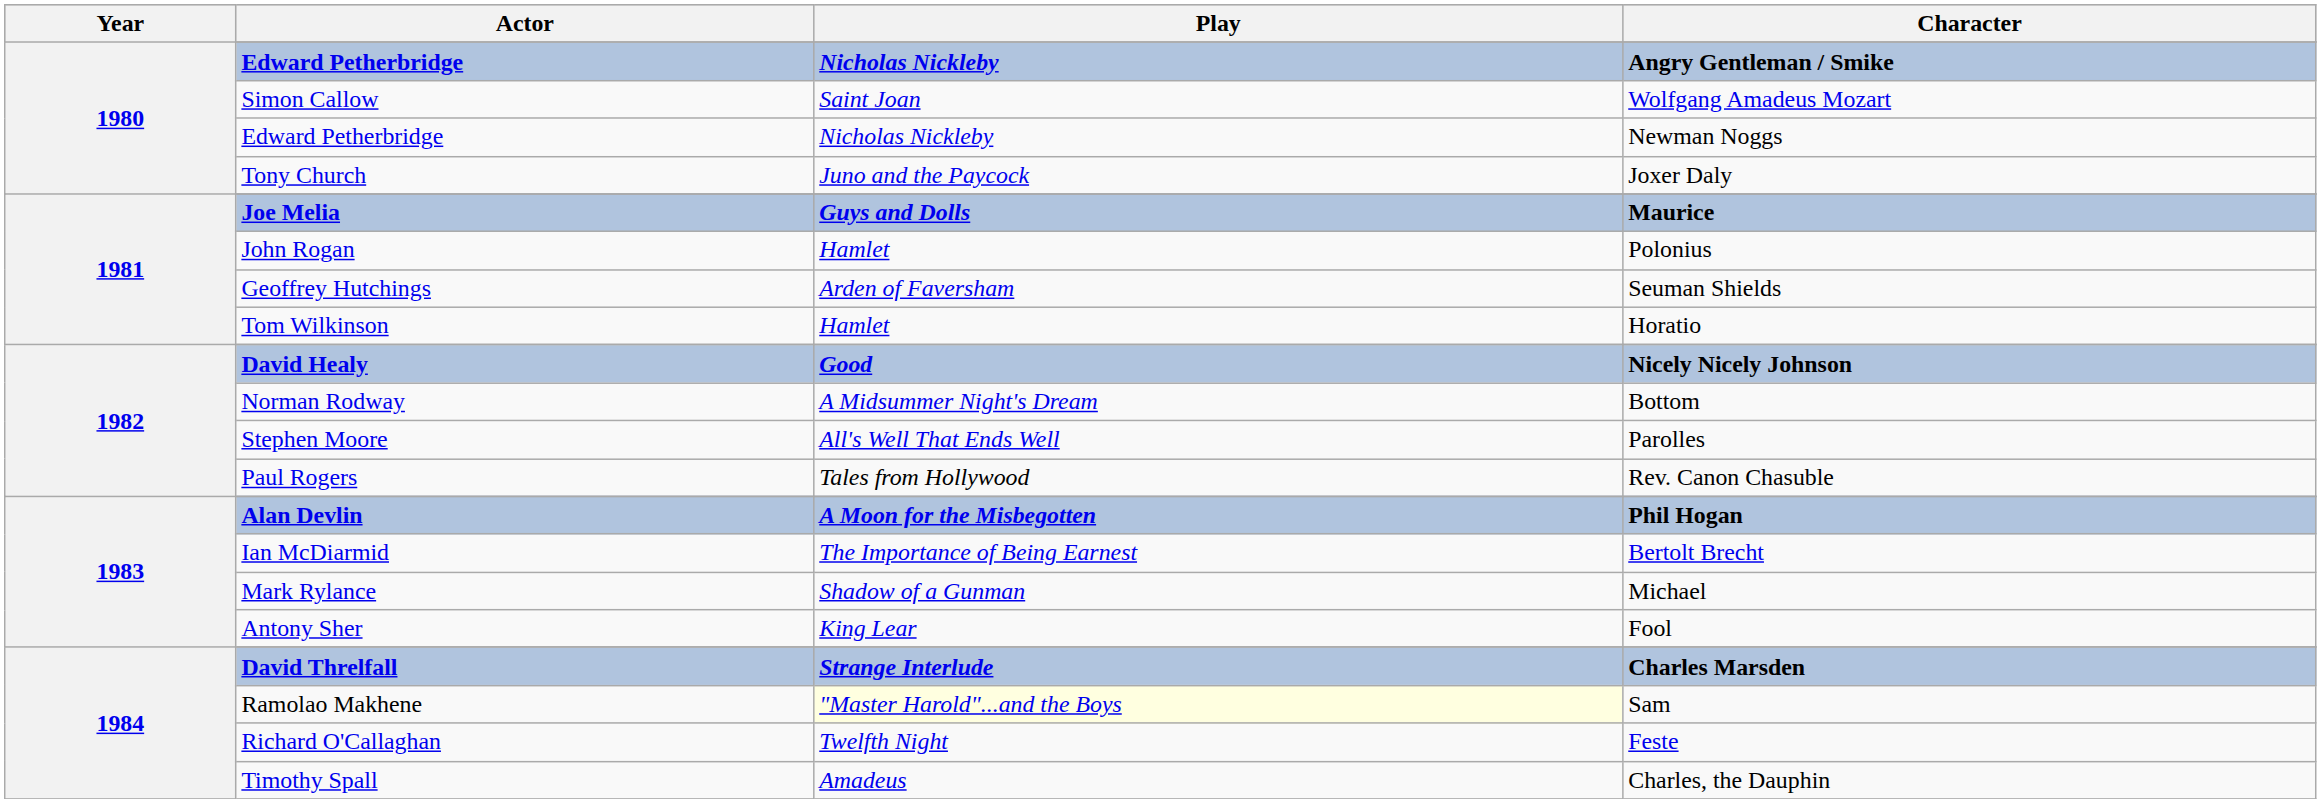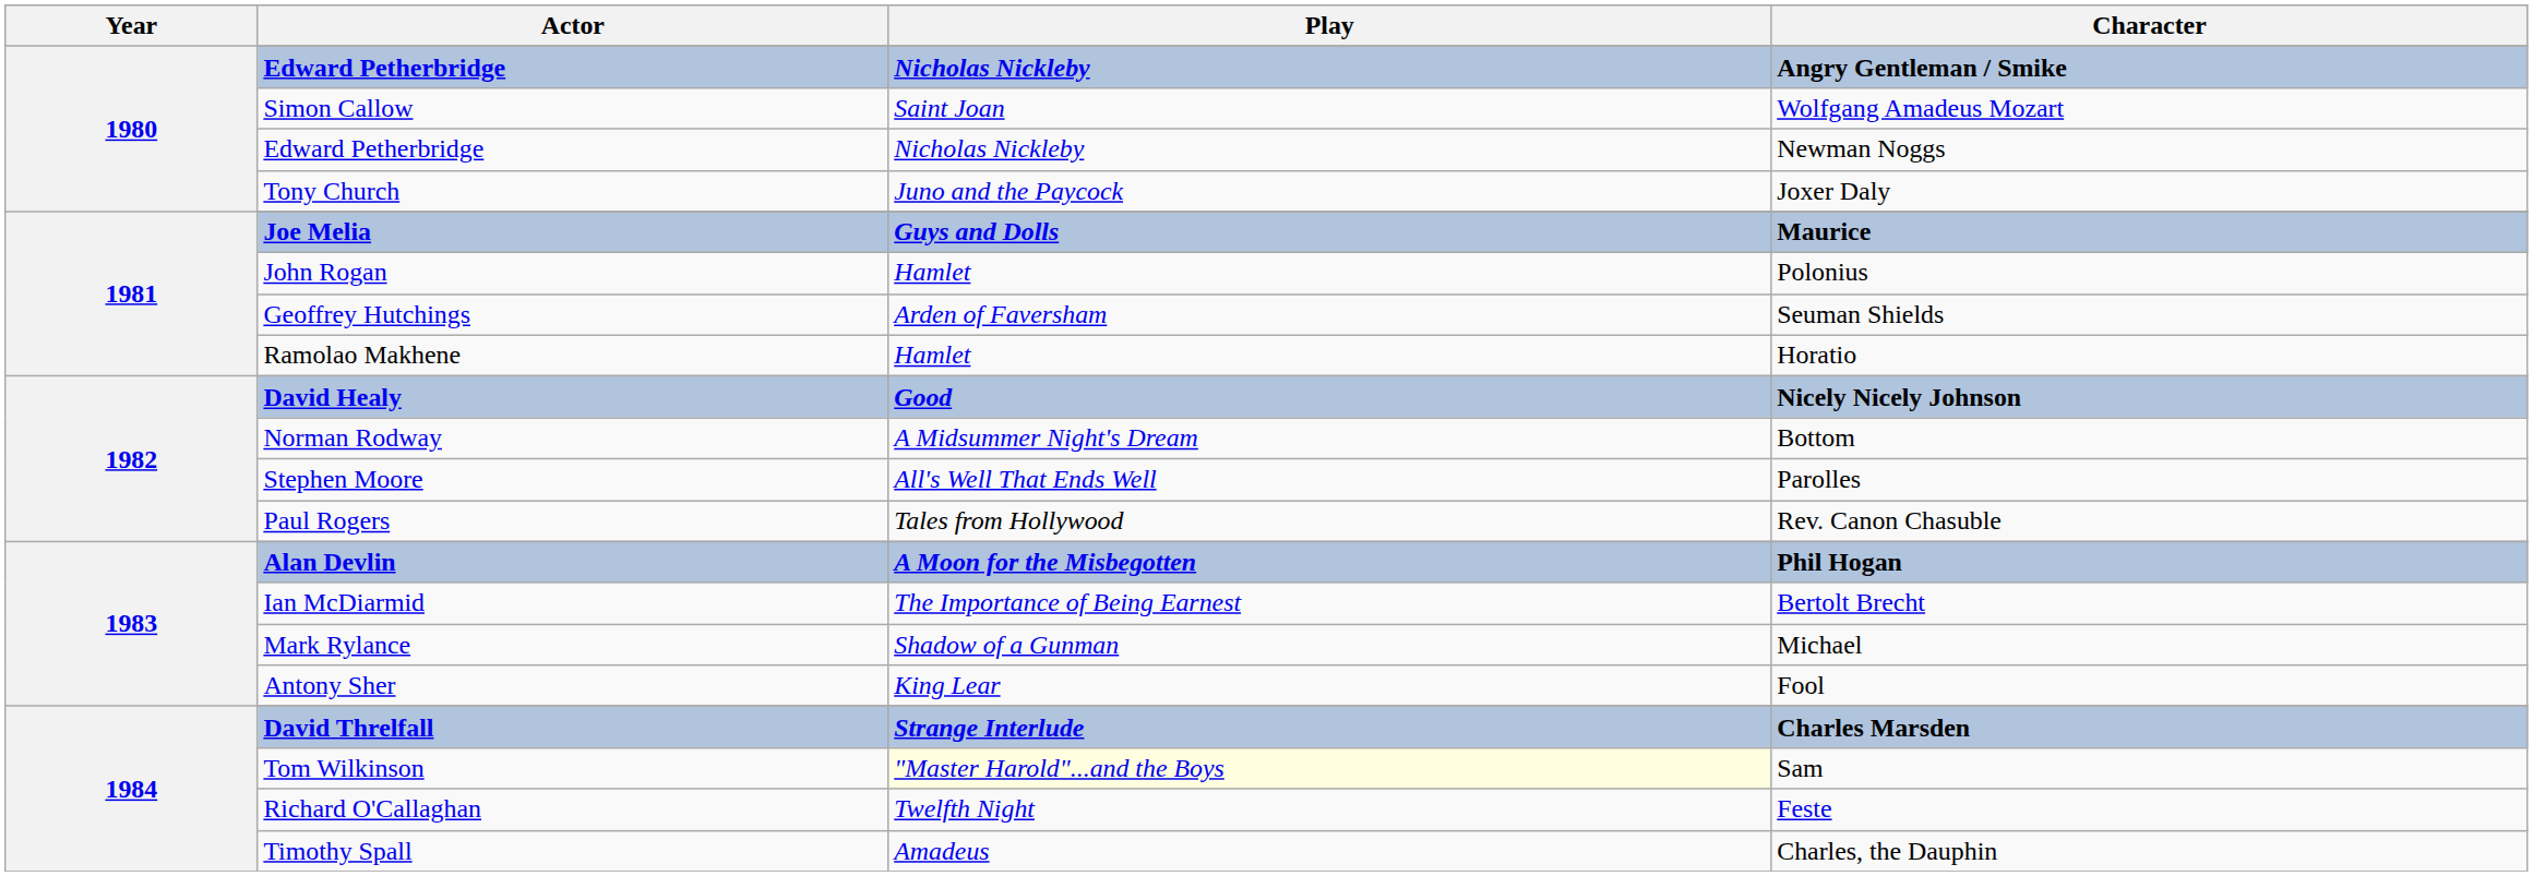Horatio | Actor: Tom Wilkinson -> Ramolao Makhene
Sam | Actor: Ramolao Makhene -> Tom Wilkinson
